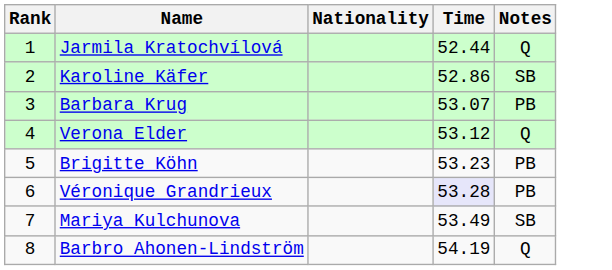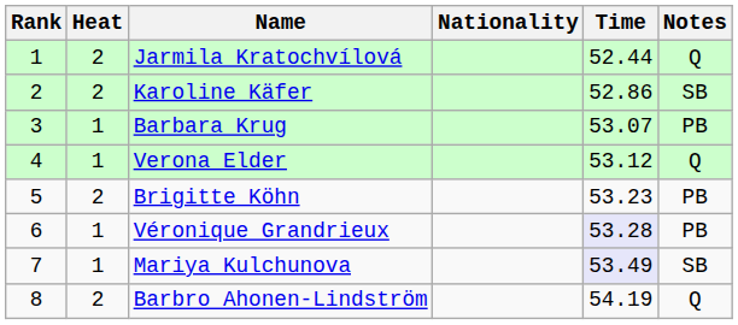+ column: Heat | 2 | 2 | 1 | 1 | 2 | 1 | 1 | 2
Mariya Kulchunova | Time: no background -> lavender background
